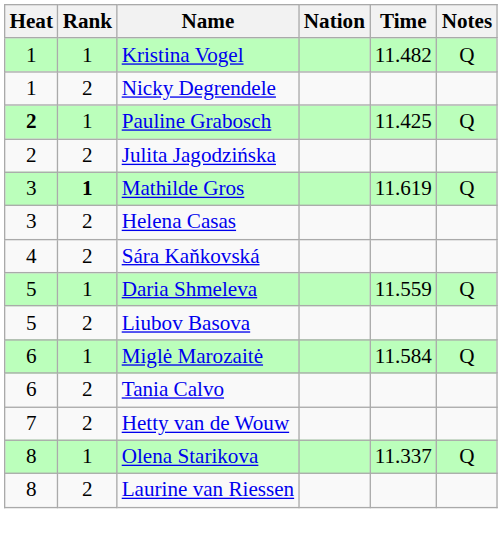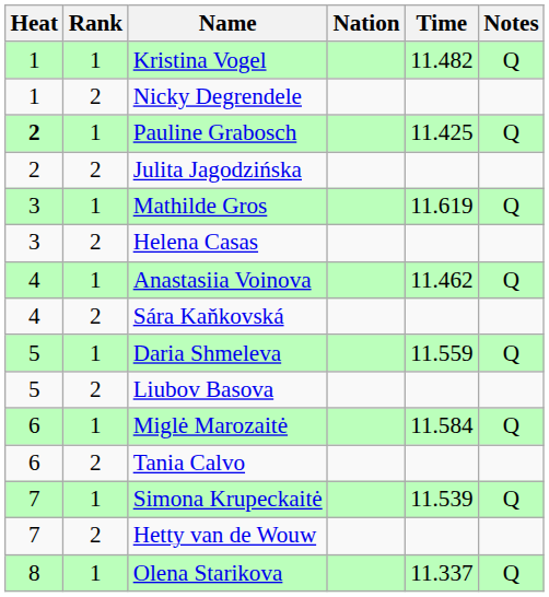Mathilde Gros | Rank: bold -> normal
+ row: 4 | 1 | Anastasiia Voinova | 11.462 | Q
+ row: 7 | 1 | Simona Krupeckaitė | 11.539 | Q
- row: 8 | 2 | Laurine van Riessen
